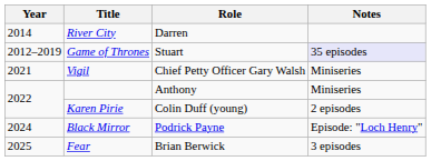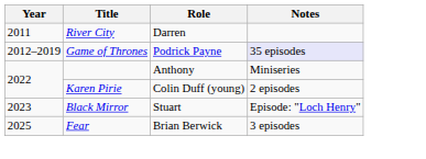River City | Year: 2014 -> 2011
Game of Thrones | Role: Stuart -> Podrick Payne
- row: 2021 | Vigil | Chief Petty Officer Gary Walsh | Miniseries
Black Mirror | Year: 2024 -> 2023
Black Mirror | Role: Podrick Payne -> Stuart
